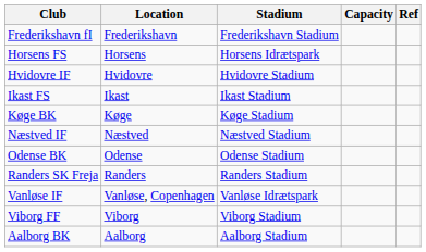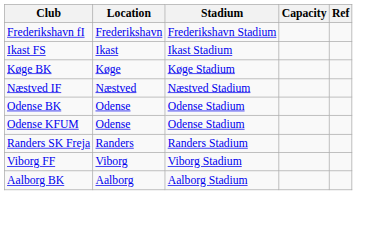- row: Horsens FS | Horsens | Horsens Idrætspark
- row: Hvidovre IF | Hvidovre | Hvidovre Stadium
+ row: Odense KFUM | Odense | Odense Stadium
- row: Vanløse IF | Vanløse, Copenhagen | Vanløse Idrætspark
